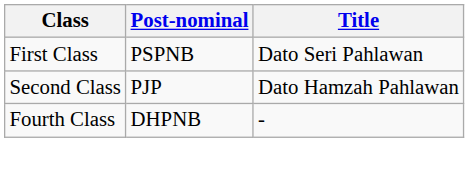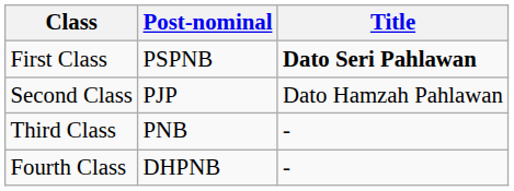First Class | Title: normal -> bold
+ row: Third Class | PNB | -
